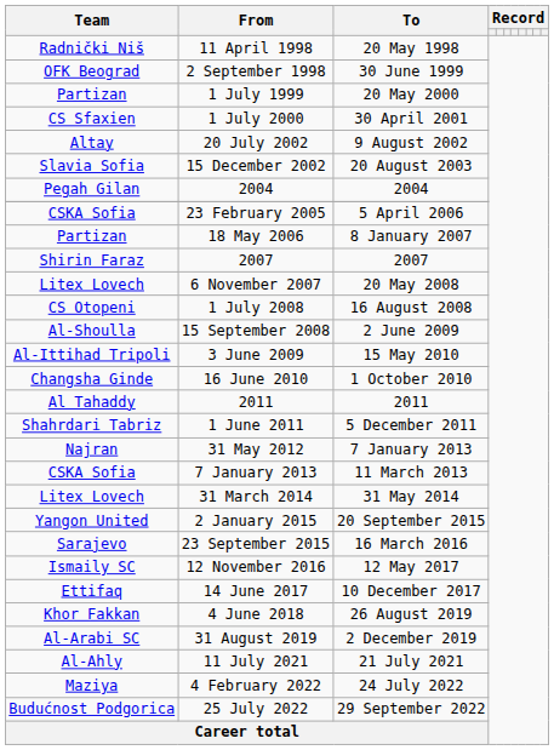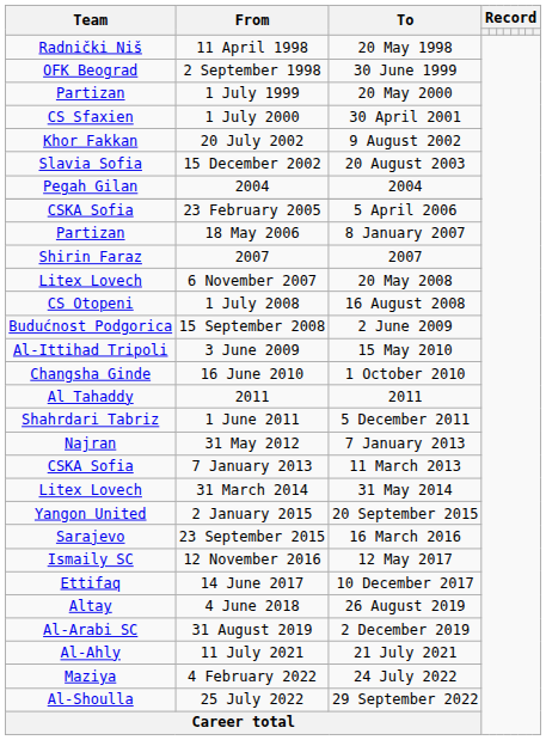20 July 2002 | Team: Altay -> Khor Fakkan
15 September 2008 | Team: Al-Shoulla -> Budućnost Podgorica
4 June 2018 | Team: Khor Fakkan -> Altay
25 July 2022 | Team: Budućnost Podgorica -> Al-Shoulla
